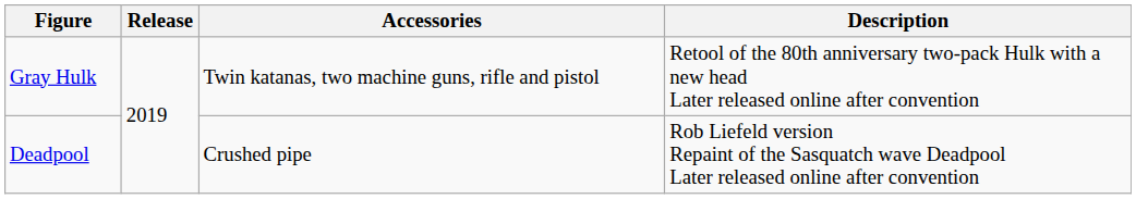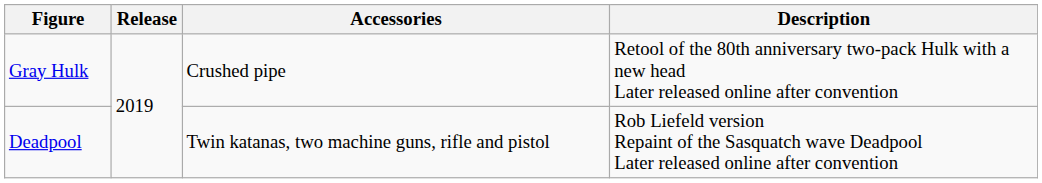Gray Hulk | Accessories: Twin katanas, two machine guns, rifle and pistol -> Crushed pipe
Deadpool | Accessories: Crushed pipe -> Twin katanas, two machine guns, rifle and pistol
